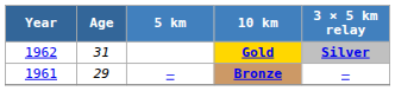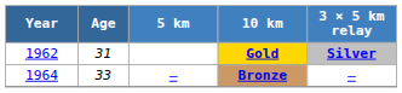Bronze | Year: 1961 -> 1964
Bronze | Age: 29 -> 33
